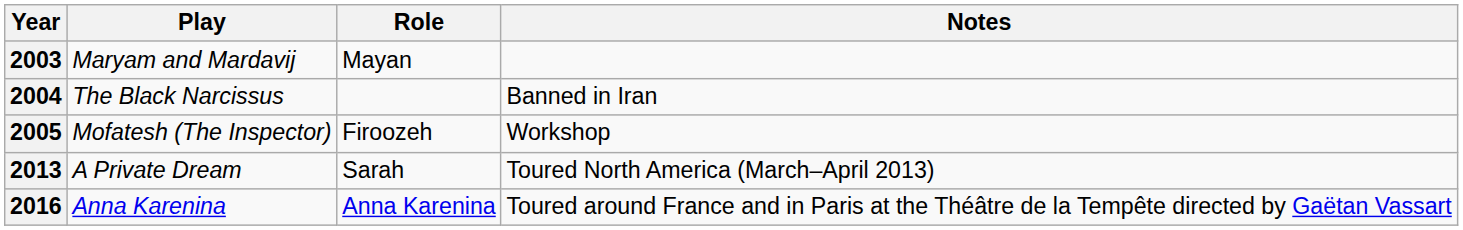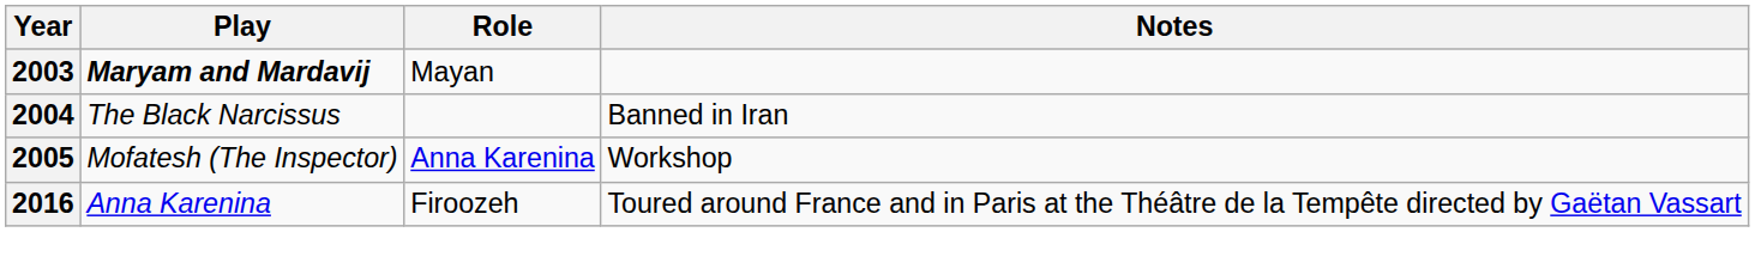2003 | Play: normal -> bold
2005 | Role: Firoozeh -> Anna Karenina
- row: 2013 | A Private Dream | Sarah | Toured North America (March–April 2013)
2016 | Role: Anna Karenina -> Firoozeh
